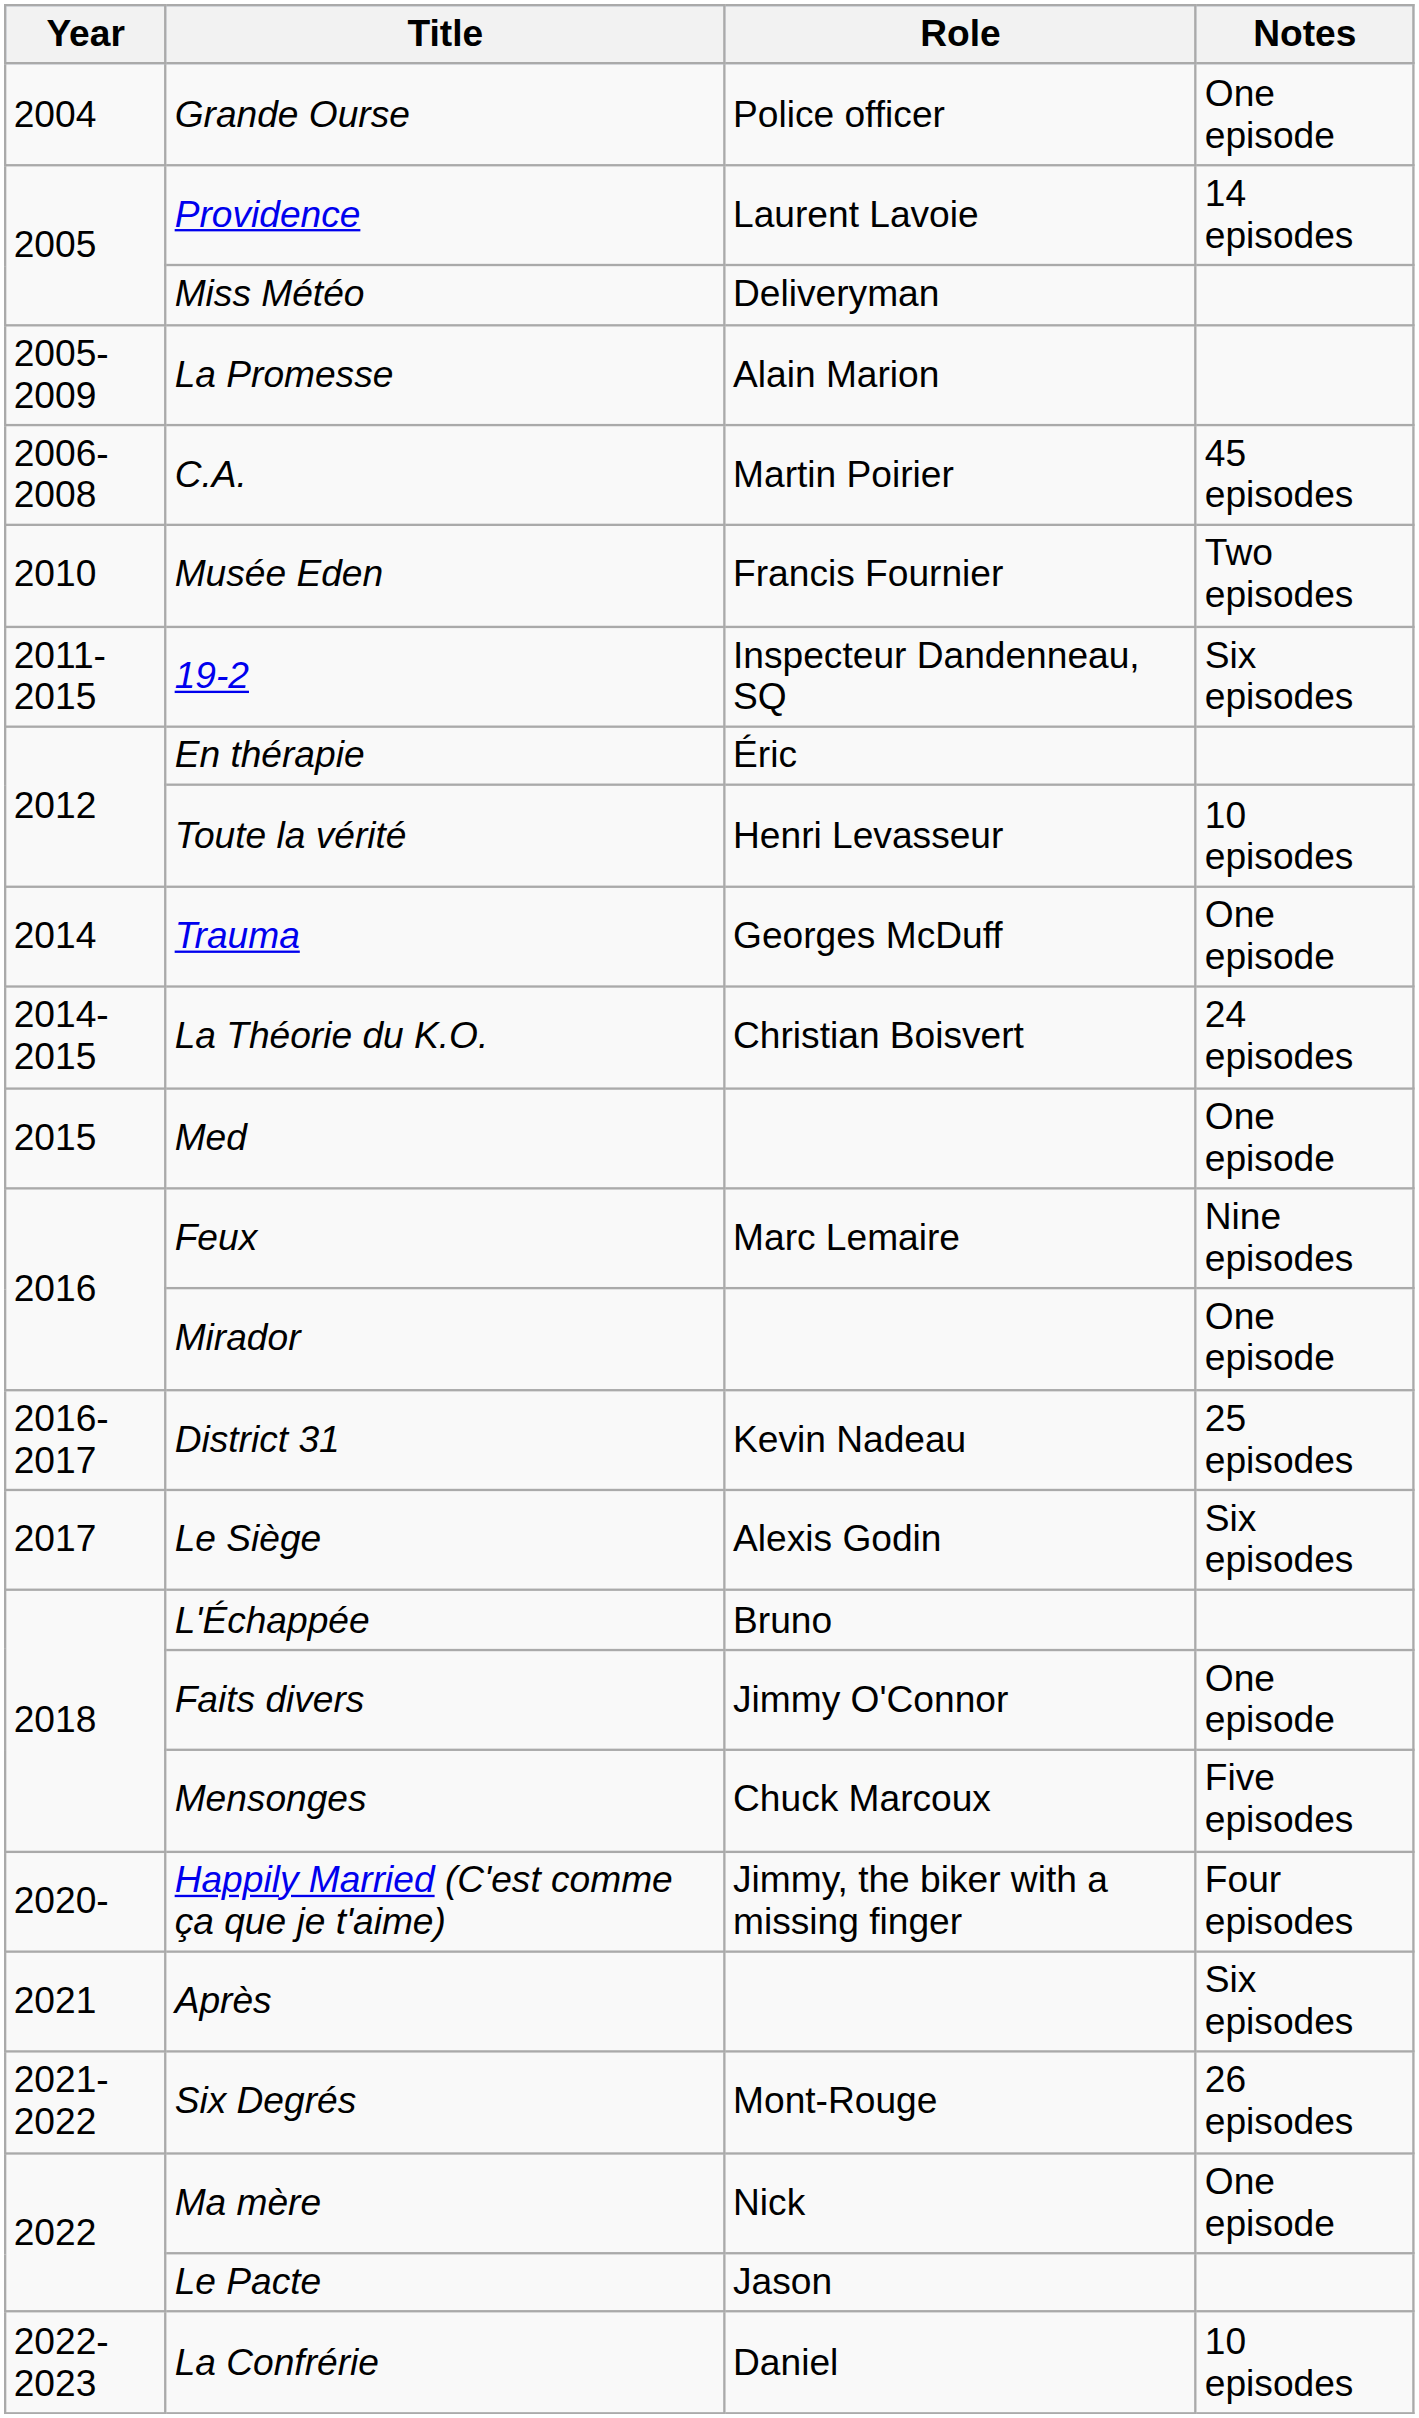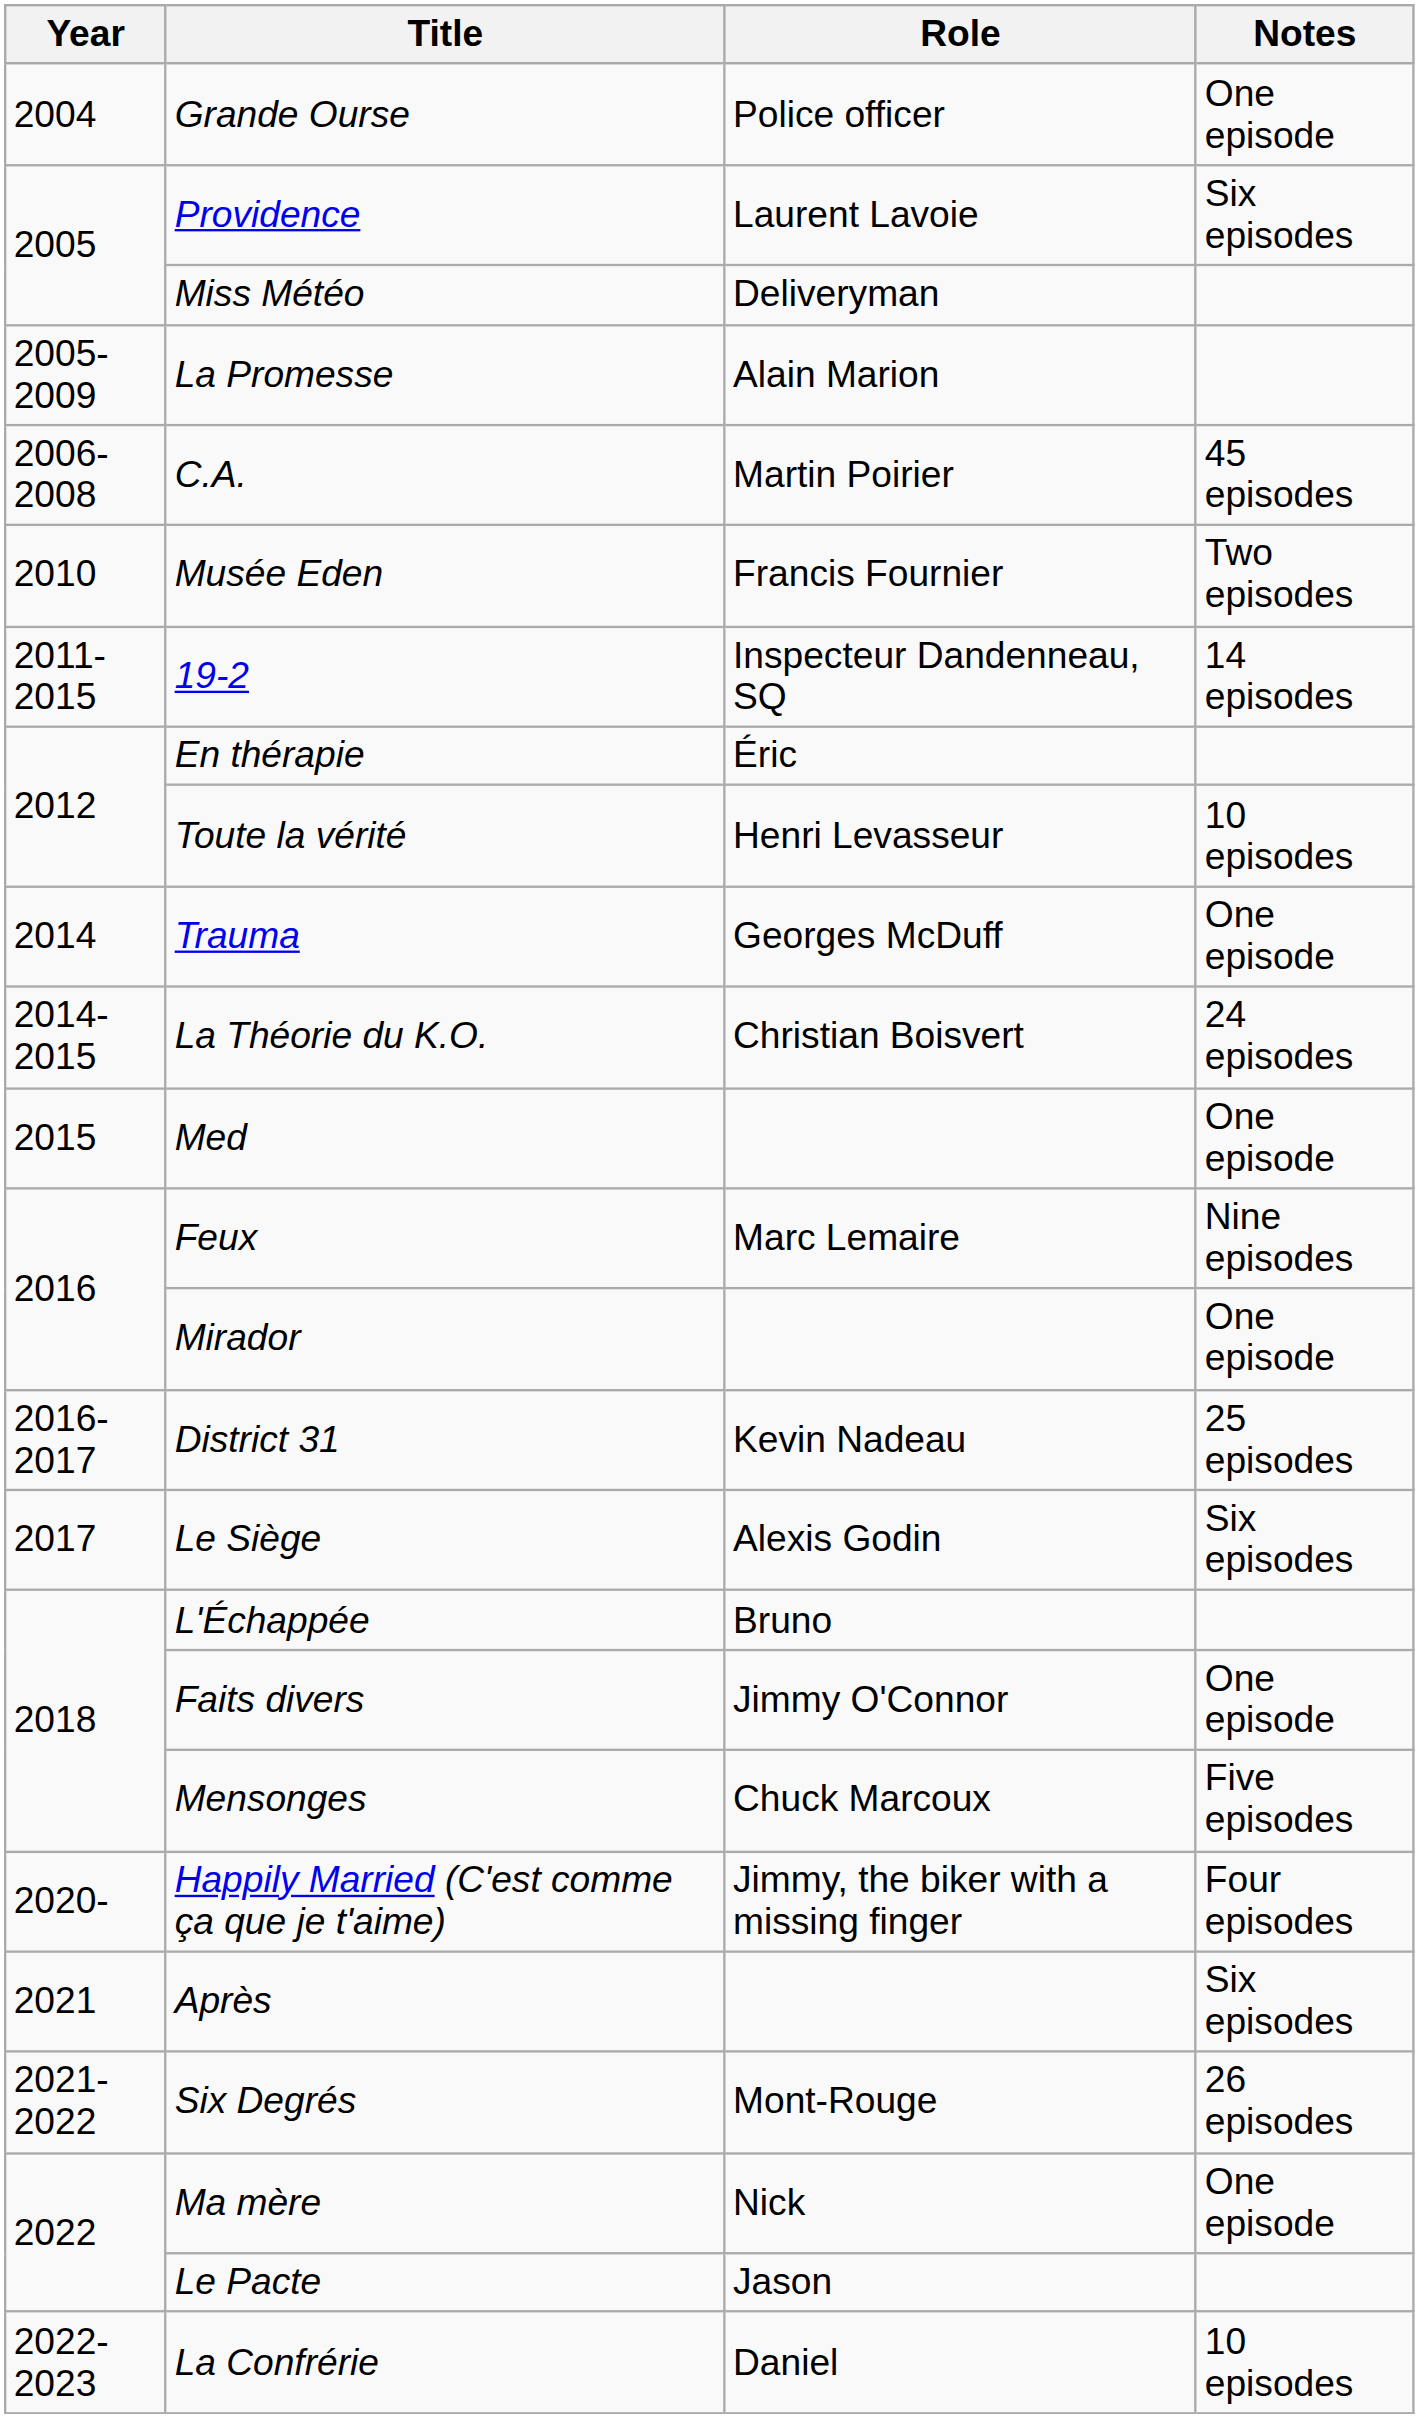Providence | Notes: 14 episodes -> Six episodes
19-2 | Notes: Six episodes -> 14 episodes
